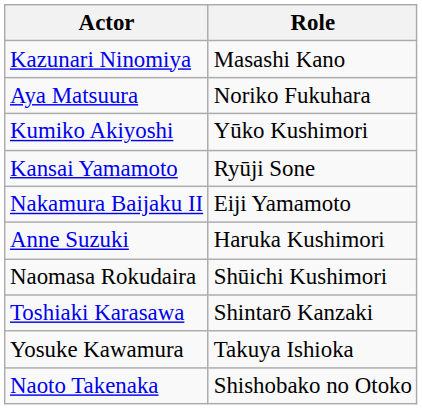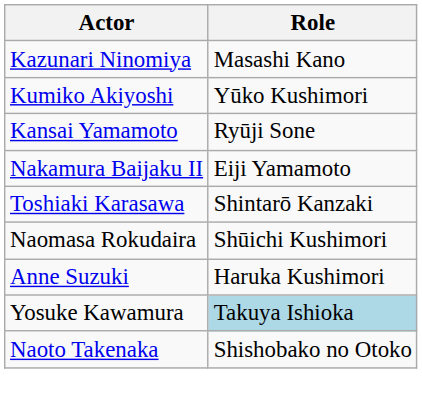- row: Aya Matsuura | Noriko Fukuhara
rows swapped: Anne Suzuki <-> Toshiaki Karasawa
Yosuke Kawamura | Role: no background -> lightblue background
